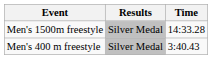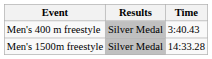rows swapped: Men's 400 m freestyle <-> Men's 1500m freestyle
